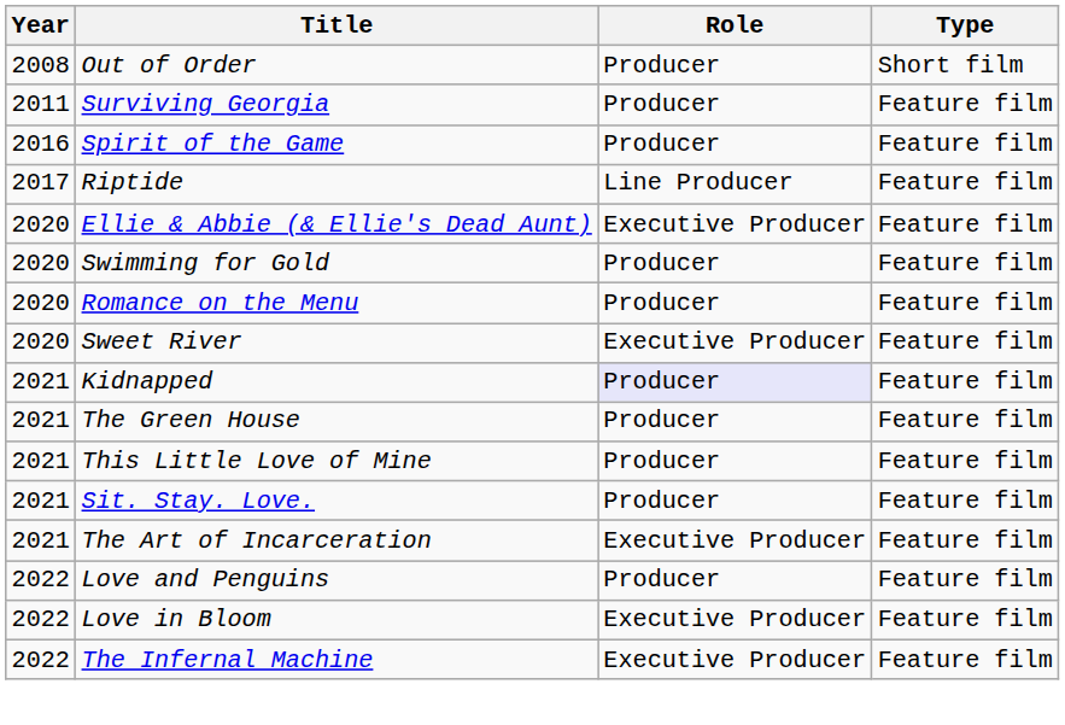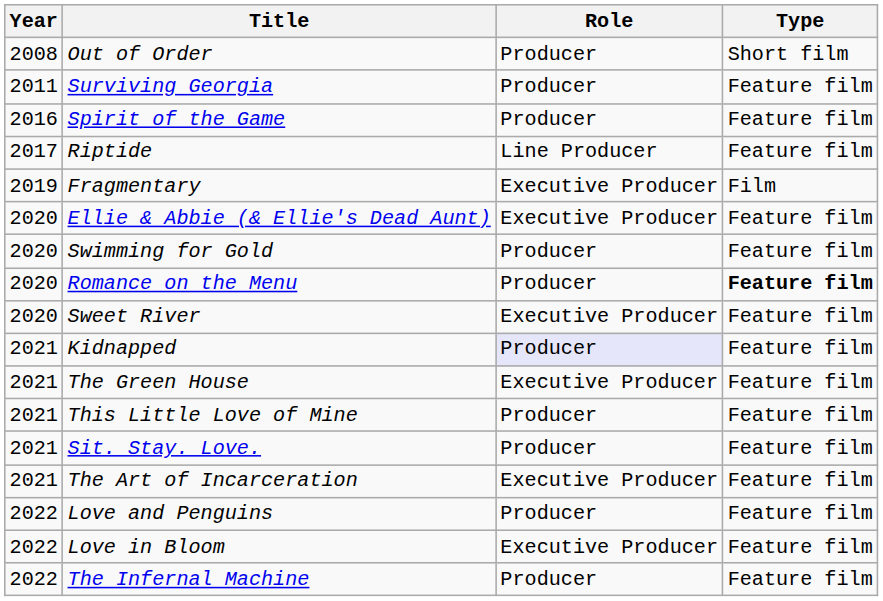+ row: 2019 | Fragmentary | Executive Producer | Film
Romance on the Menu | Type: normal -> bold
The Green House | Role: Producer -> Executive Producer
The Infernal Machine | Role: Executive Producer -> Producer
